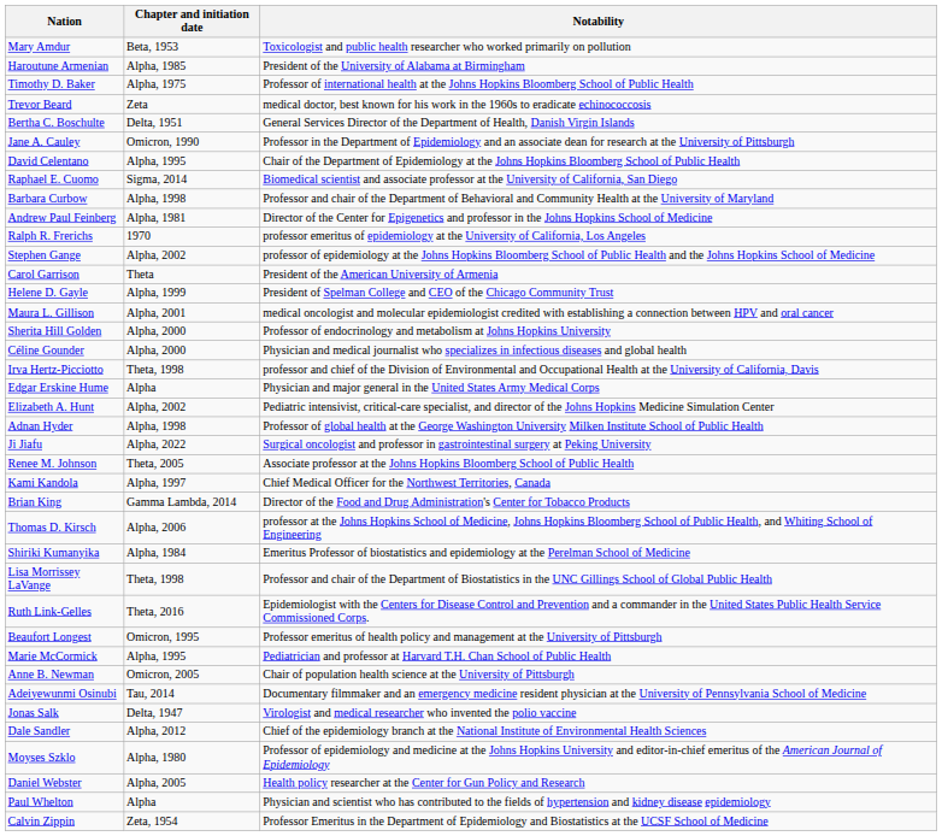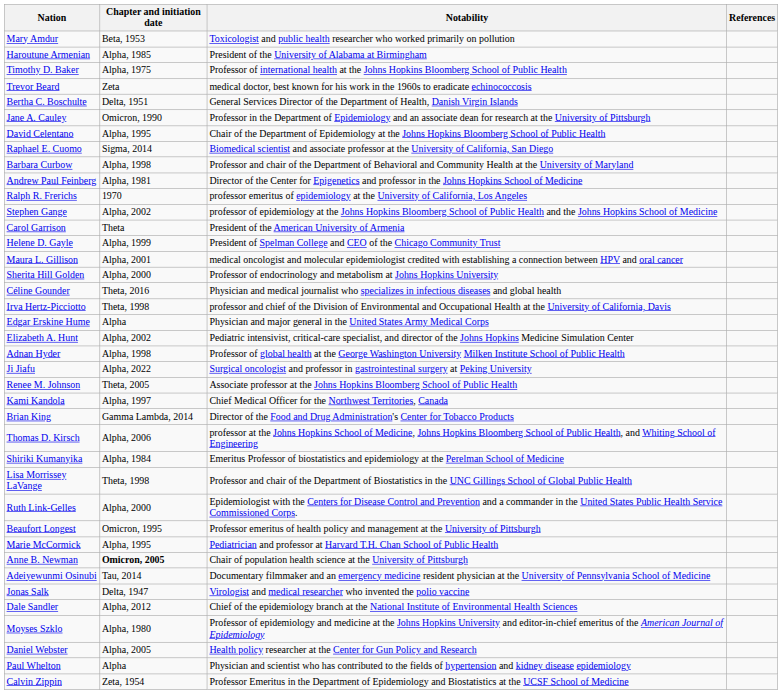+ column: References
Céline Gounder | Chapter and initiation date: Alpha, 2000 -> Theta, 2016
Ruth Link-Gelles | Chapter and initiation date: Theta, 2016 -> Alpha, 2000
Anne B. Newman | Chapter and initiation date: normal -> bold
